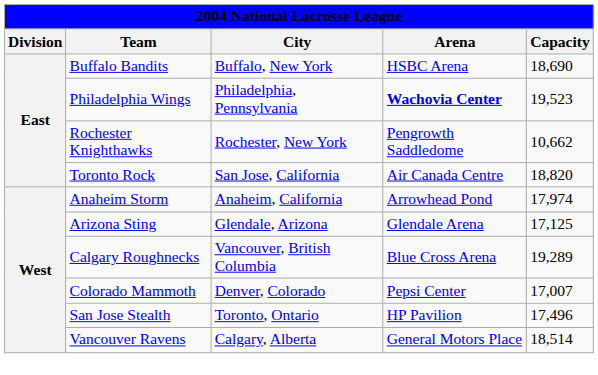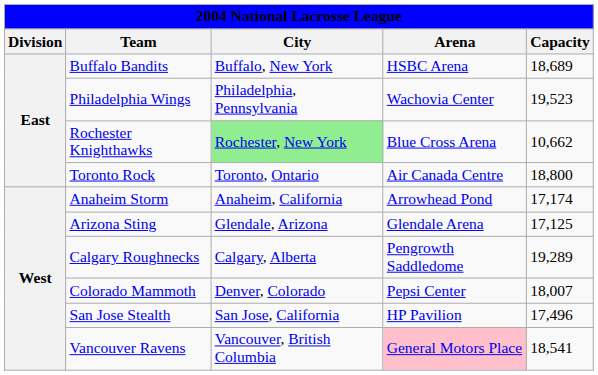Buffalo Bandits | Capacity: 18,690 -> 18,689
Philadelphia Wings | Arena: bold -> normal
Rochester Knighthawks | City: no background -> lightgreen background
Rochester Knighthawks | Arena: Pengrowth Saddledome -> Blue Cross Arena
Toronto Rock | City: San Jose, California -> Toronto, Ontario
Toronto Rock | Capacity: 18,820 -> 18,800
Anaheim Storm | Capacity: 17,974 -> 17,174
Calgary Roughnecks | City: Vancouver, British Columbia -> Calgary, Alberta
Calgary Roughnecks | Arena: Blue Cross Arena -> Pengrowth Saddledome
Colorado Mammoth | Capacity: 17,007 -> 18,007
San Jose Stealth | City: Toronto, Ontario -> San Jose, California
Vancouver Ravens | City: Calgary, Alberta -> Vancouver, British Columbia
Vancouver Ravens | Arena: no background -> pink background
Vancouver Ravens | Capacity: 18,514 -> 18,541
